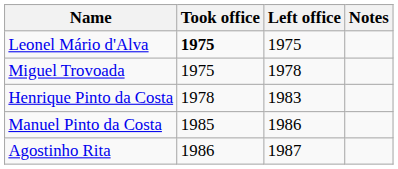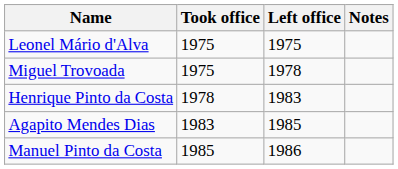Leonel Mário d'Alva | Took office: bold -> normal
+ row: Agapito Mendes Dias | 1983 | 1985
- row: Agostinho Rita | 1986 | 1987
